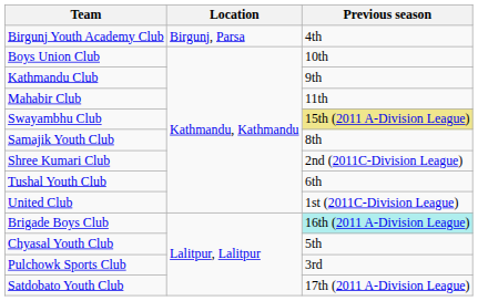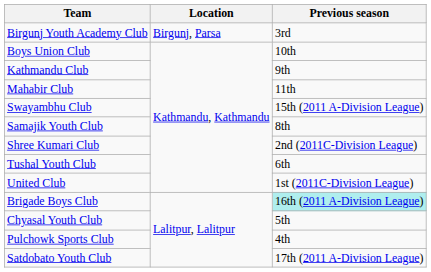Birgunj Youth Academy Club | Previous season: 4th -> 3rd
Swayambhu Club | Previous season: khaki background -> no background
Pulchowk Sports Club | Previous season: 3rd -> 4th
